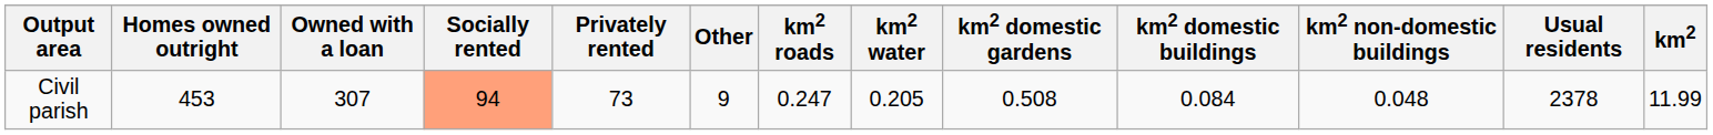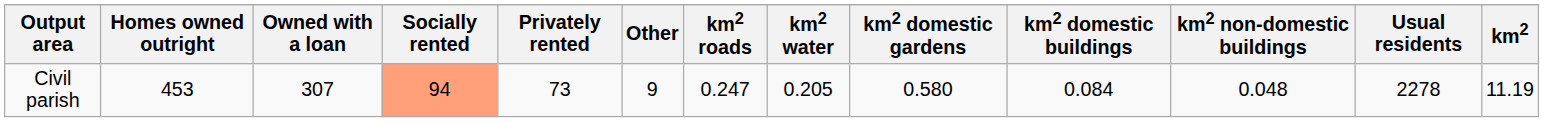Civil parish | km2 domestic gardens: 0.508 -> 0.580
Civil parish | Usual residents: 2378 -> 2278
Civil parish | km2: 11.99 -> 11.19
